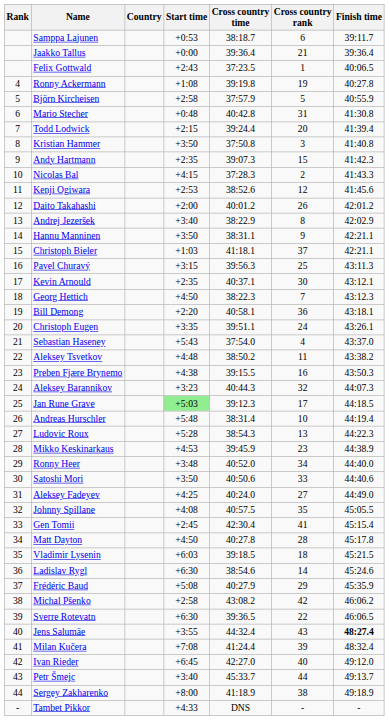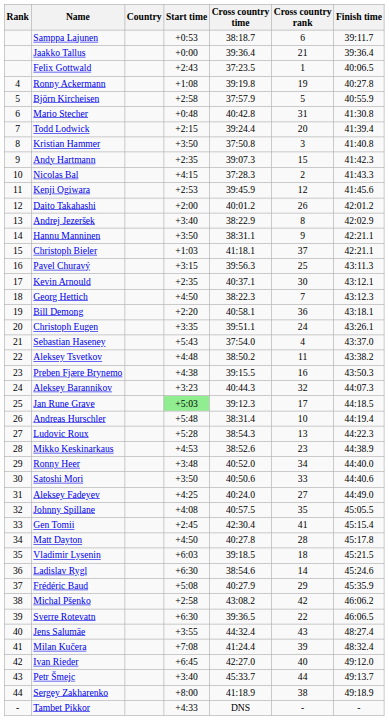Kenji Ogiwara | Cross country time: 38:52.6 -> 39:45.9
Mikko Keskinarkaus | Cross country time: 39:45.9 -> 38:52.6
Jens Salumäe | Finish time: bold -> normal
